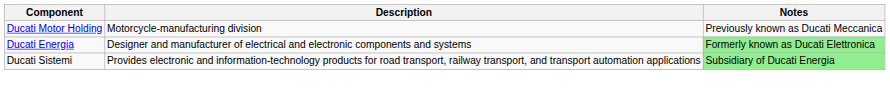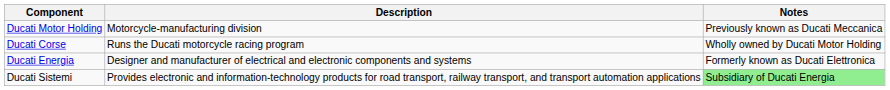+ row: Ducati Corse | Runs the Ducati motorcycle racing program | Wholly owned by Ducati Motor Holding
Ducati Energia | Notes: lightgreen background -> no background
